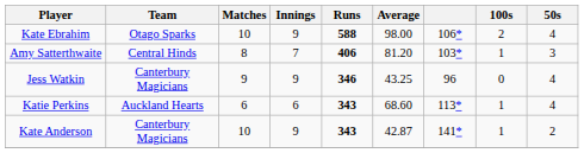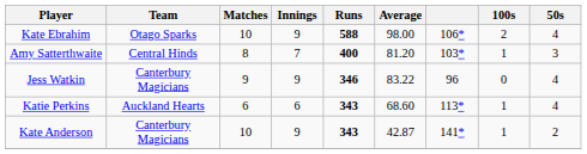Amy Satterthwaite | Runs: 406 -> 400
Jess Watkin | Average: 43.25 -> 83.22
